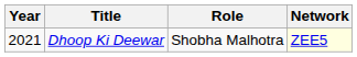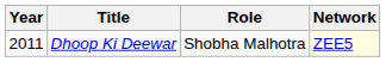Dhoop Ki Deewar | Year: 2021 -> 2011
